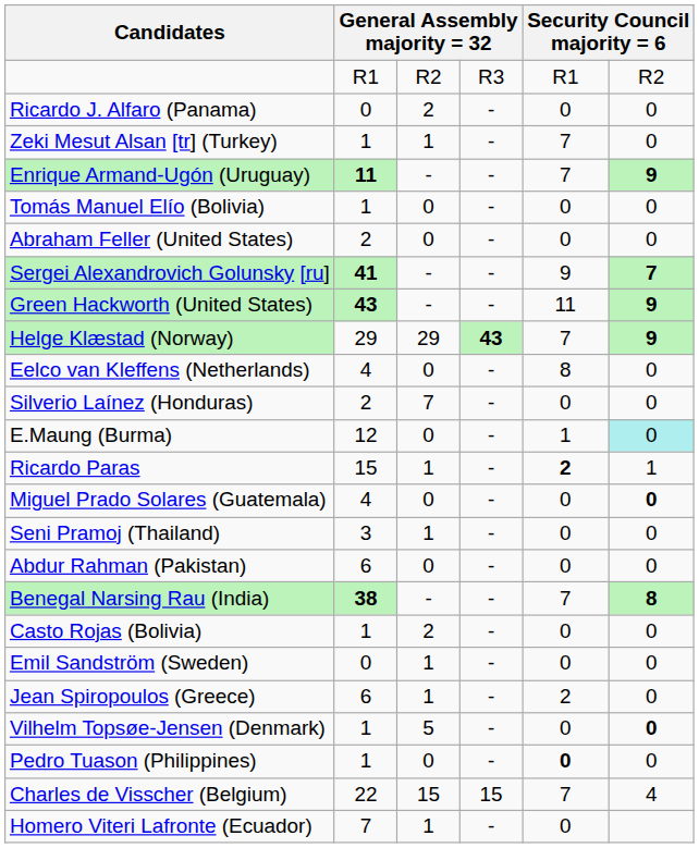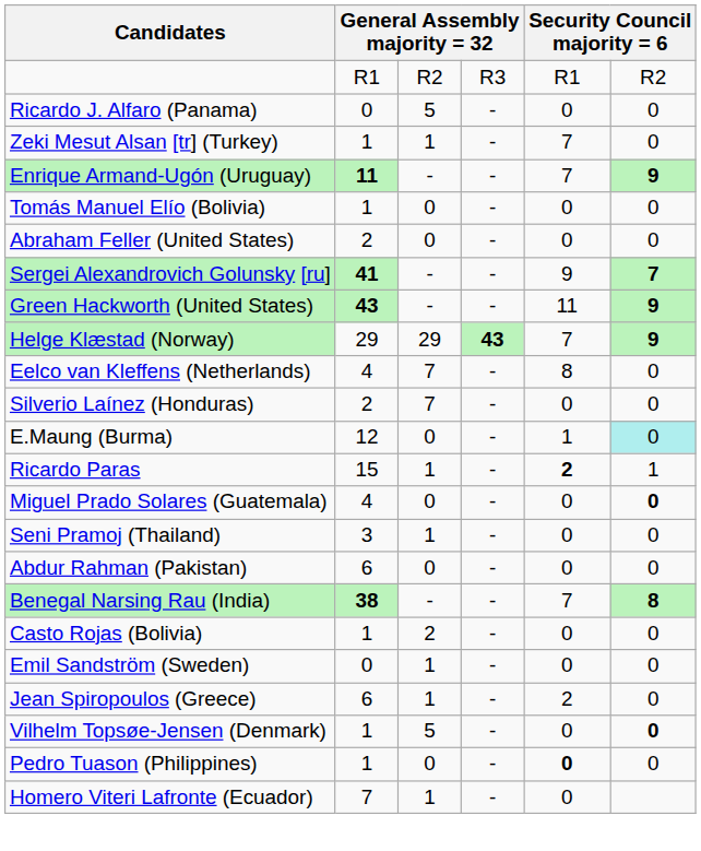Ricardo J. Alfaro (Panama) | column 3: 2 -> 5
Eelco van Kleffens (Netherlands) | column 3: 0 -> 7
- row: Charles de Visscher (Belgium) | 22 | 15 | 15 | 7 | 4
